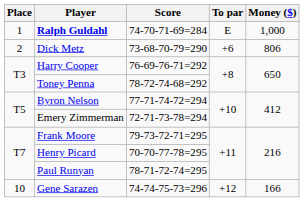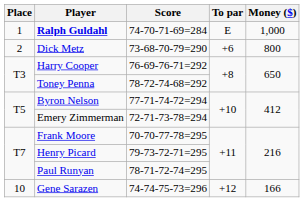Dick Metz | Money ($): 806 -> 800
Frank Moore | Score: 79-73-72-71=295 -> 70-70-77-78=295
Henry Picard | Score: 70-70-77-78=295 -> 79-73-72-71=295
